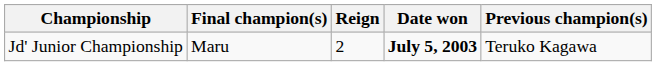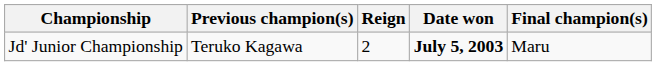columns swapped: Final champion(s) <-> Previous champion(s)
